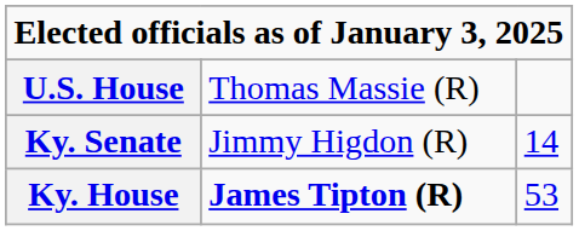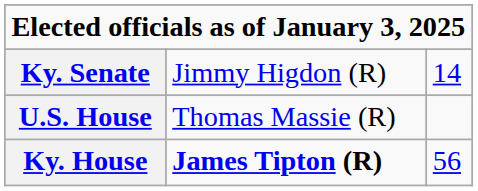rows swapped: U.S. House <-> Ky. Senate
Ky. House | column 3: 53 -> 56
